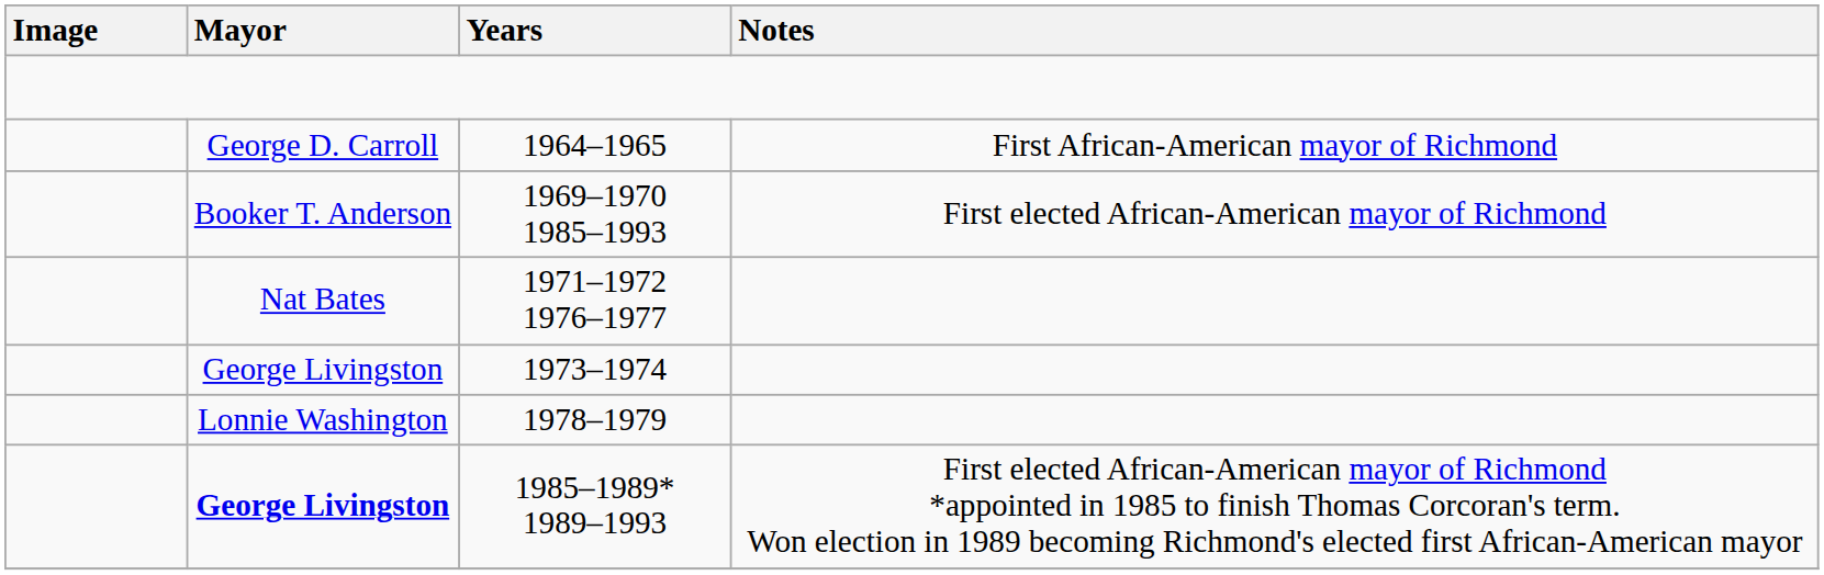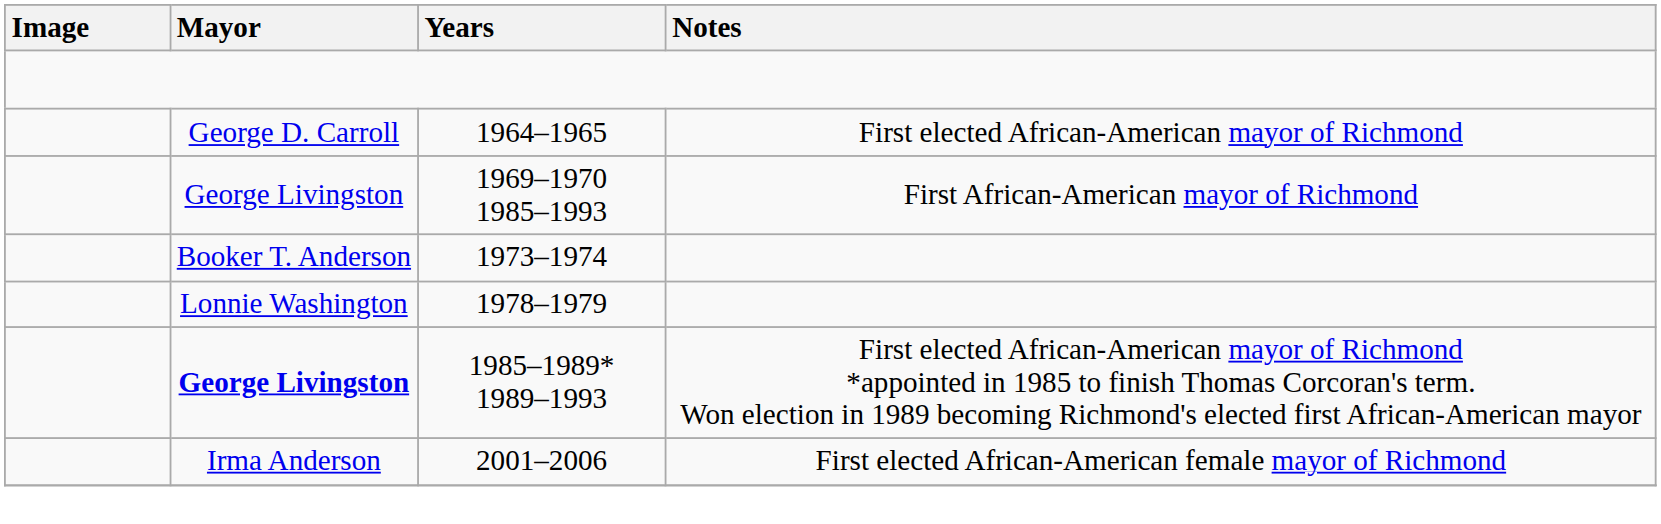1964–1965 | Notes: First African-American mayor of Richmond -> First elected African-American mayor of Richmond
1969–1970 1985–1993 | Mayor: Booker T. Anderson -> George Livingston
1969–1970 1985–1993 | Notes: First elected African-American mayor of Richmond -> First African-American mayor of Richmond
- row: Nat Bates | 1971–1972 1976–1977
1973–1974 | Mayor: George Livingston -> Booker T. Anderson
+ row: Irma Anderson | 2001–2006 | First elected African-American female mayor of Richmond
